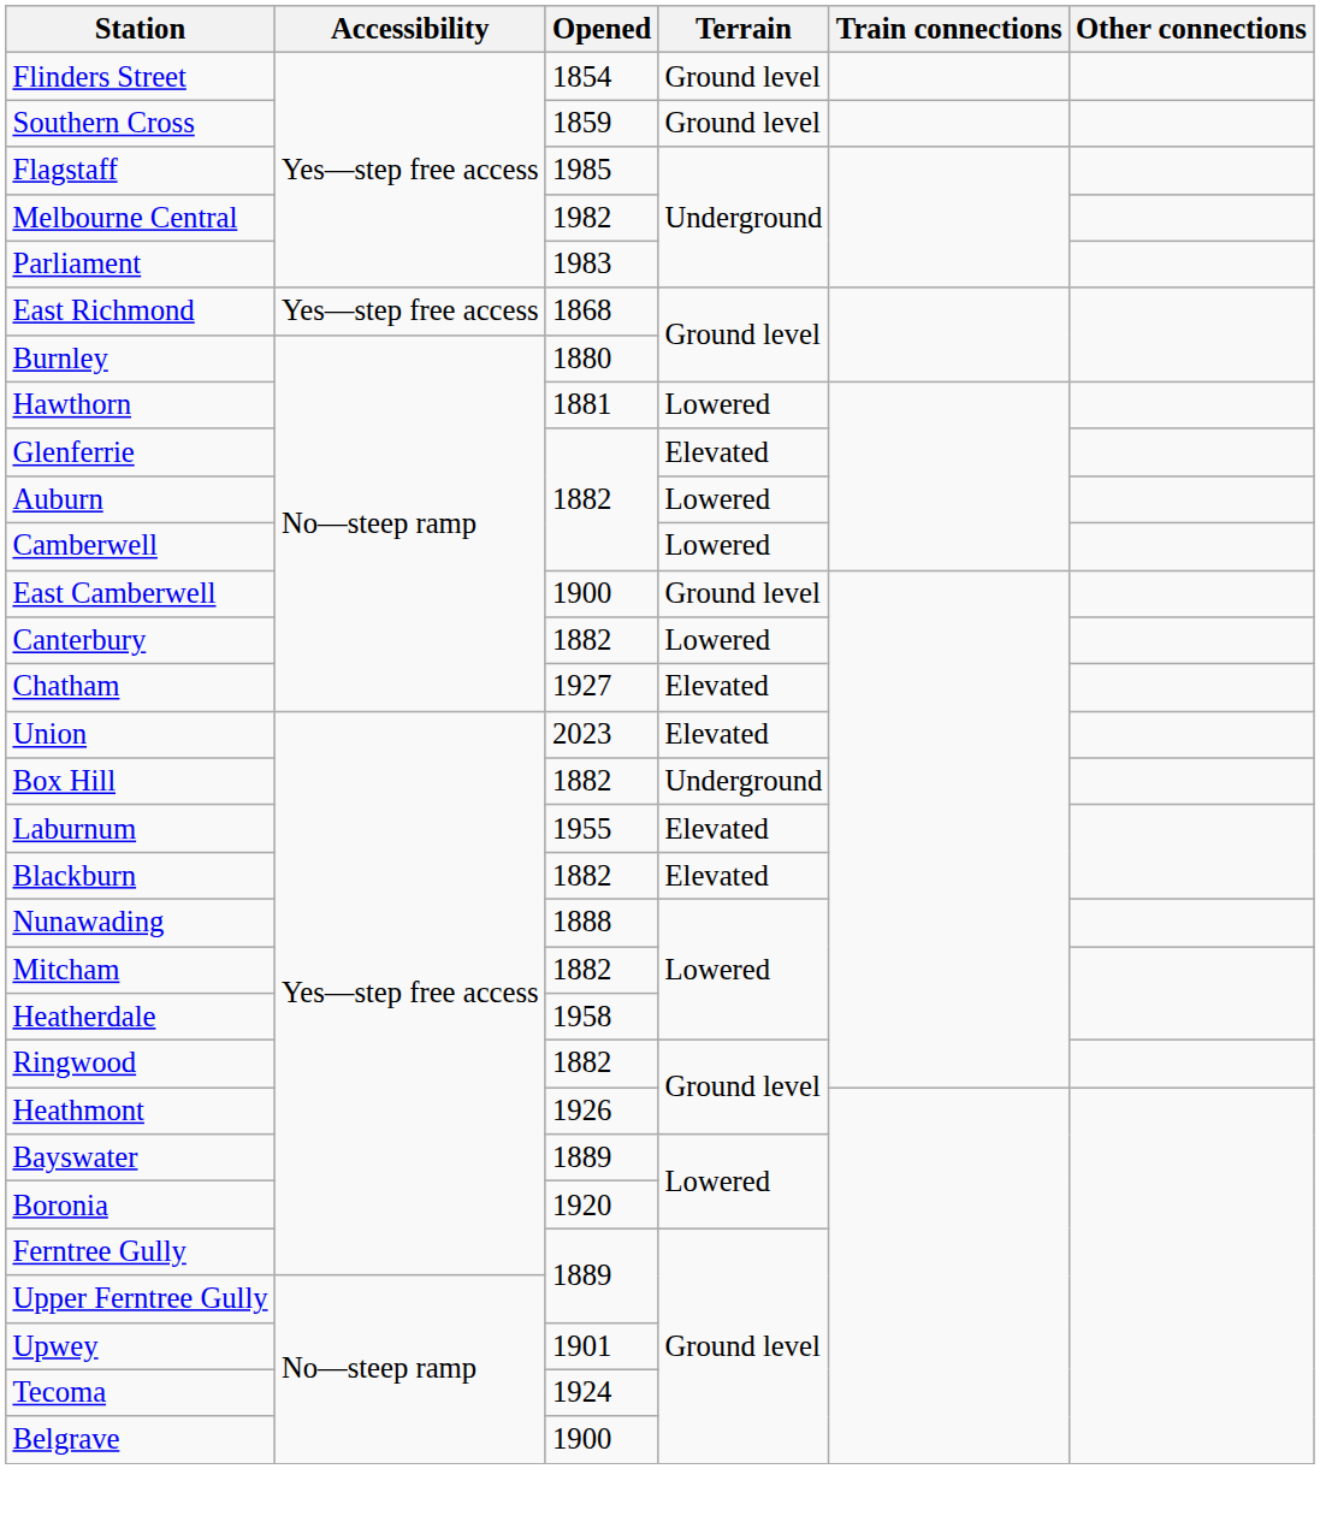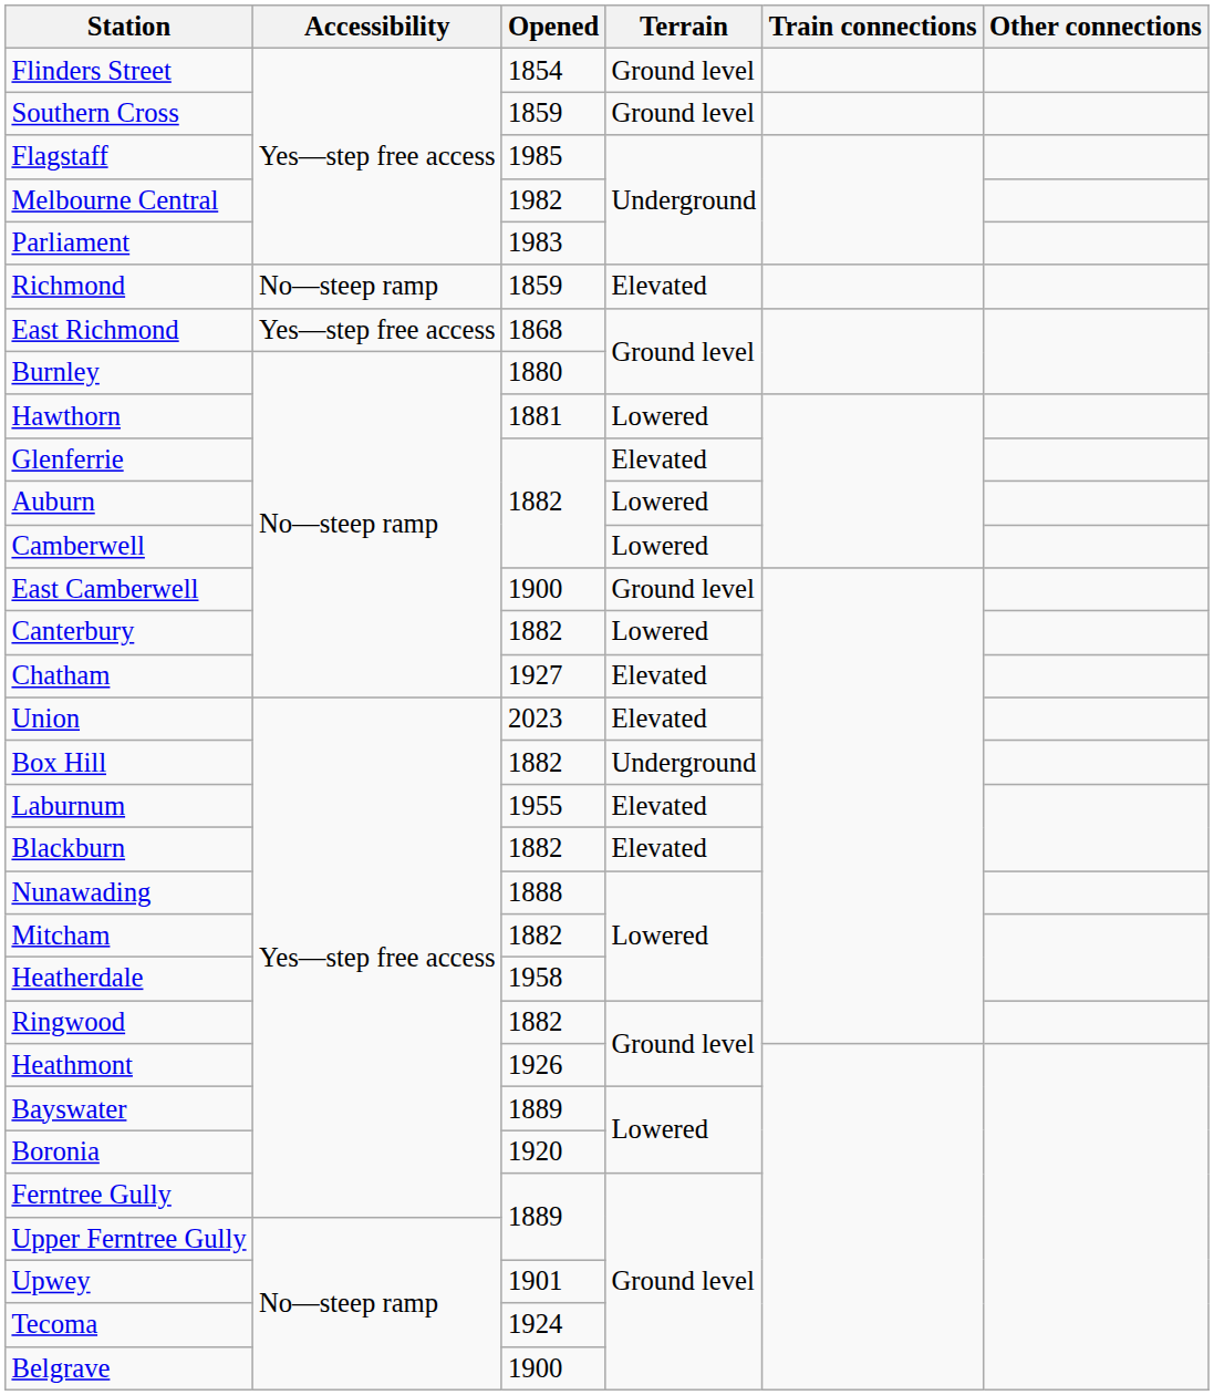+ row: Richmond | No—steep ramp | 1859 | Elevated
